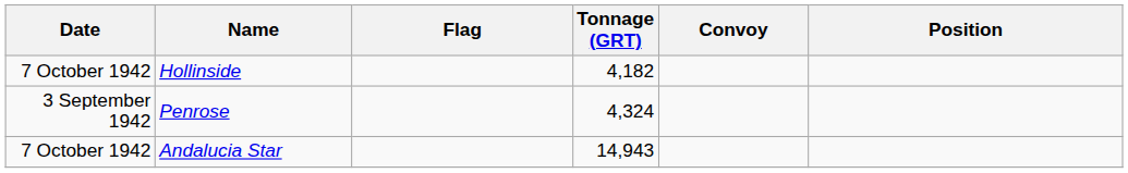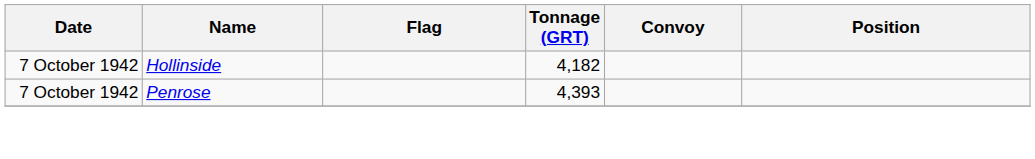Penrose | Date: 3 September 1942 -> 7 October 1942
Penrose | Tonnage (GRT): 4,324 -> 4,393
- row: 7 October 1942 | Andalucia Star | 14,943
